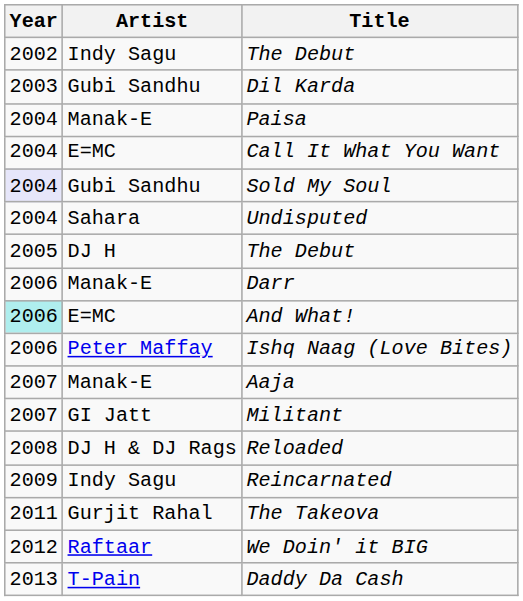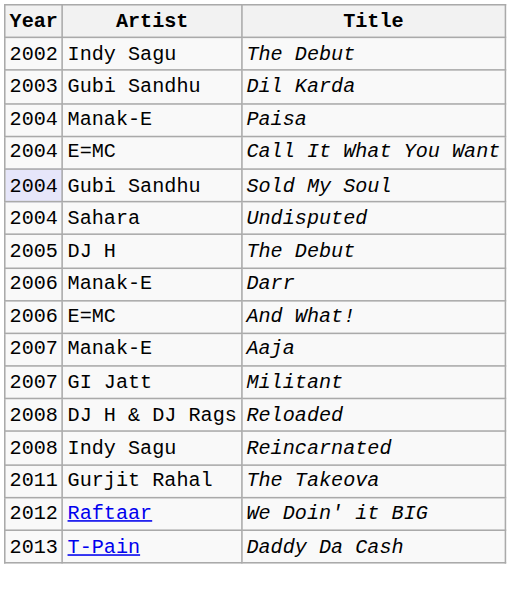And What! | Year: paleturquoise background -> no background
- row: 2006 | Peter Maffay | Ishq Naag (Love Bites)
Reincarnated | Year: 2009 -> 2008
